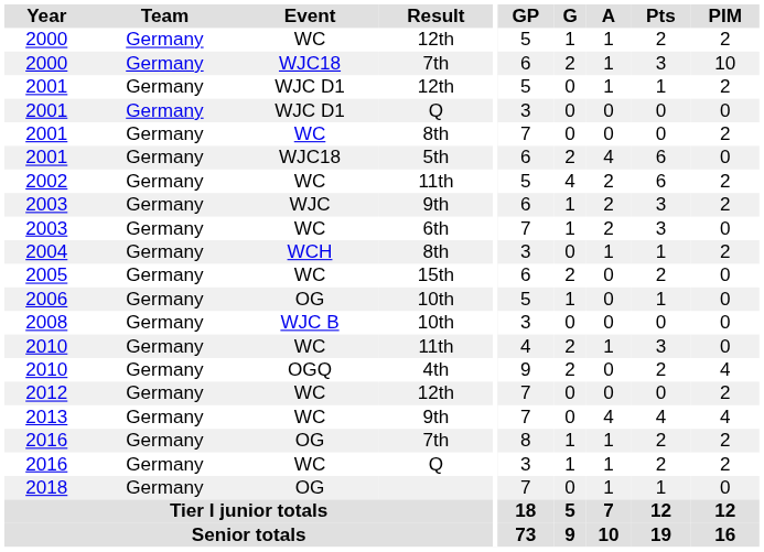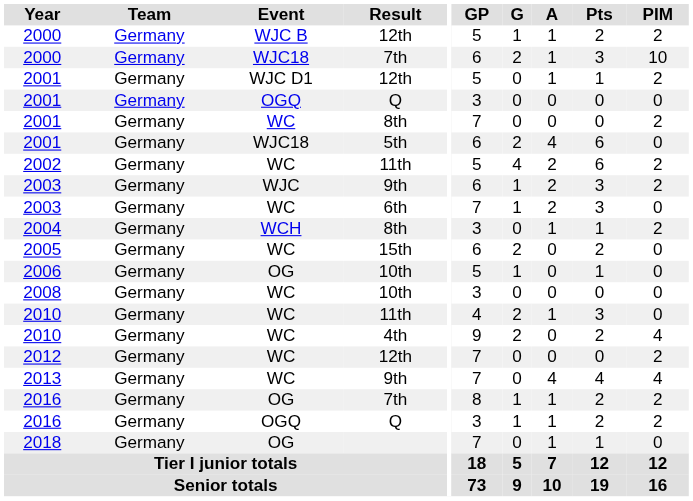2000 / 12th | Event: WC -> WJC B
2001 / Q | Event: WJC D1 -> OGQ
2008 | Event: WJC B -> WC
2010 / 4th | Event: OGQ -> WC
2016 / Q | Event: WC -> OGQ
